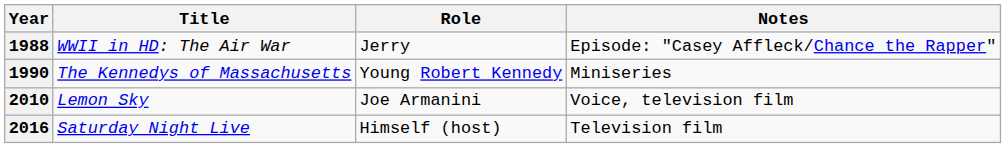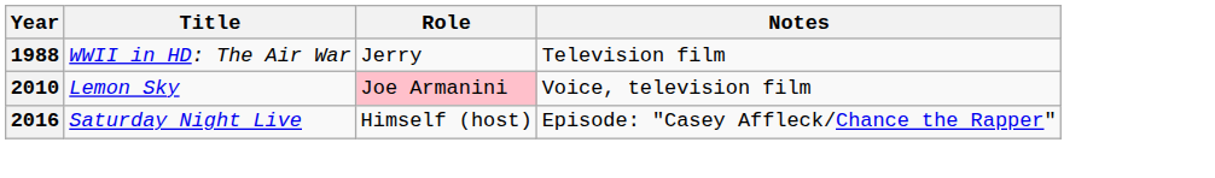1988 | Notes: Episode: "Casey Affleck/Chance the Rapper" -> Television film
- row: 1990 | The Kennedys of Massachusetts | Young Robert Kennedy | Miniseries
2010 | Role: no background -> pink background
2016 | Notes: Television film -> Episode: "Casey Affleck/Chance the Rapper"
